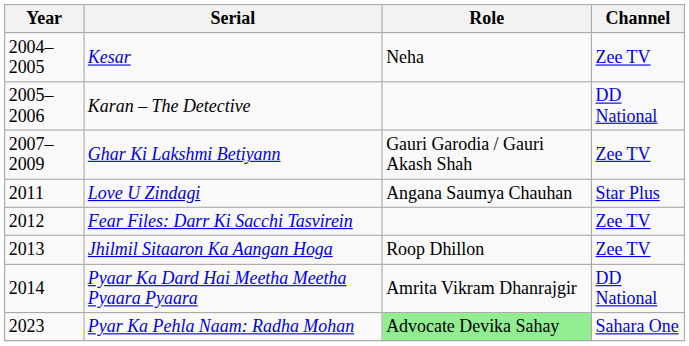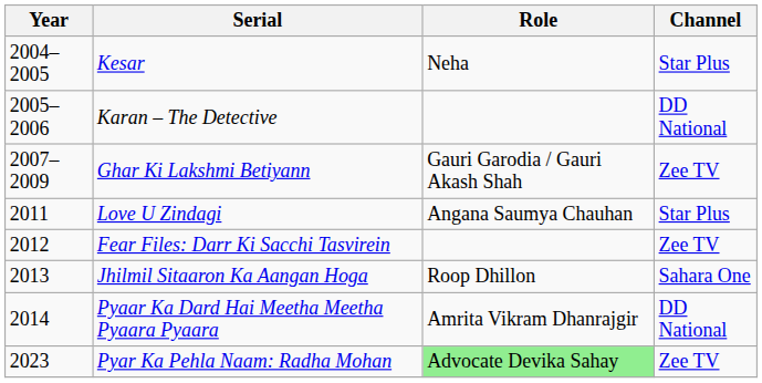Kesar | Channel: Zee TV -> Star Plus
Jhilmil Sitaaron Ka Aangan Hoga | Channel: Zee TV -> Sahara One
Pyar Ka Pehla Naam: Radha Mohan | Channel: Sahara One -> Zee TV
